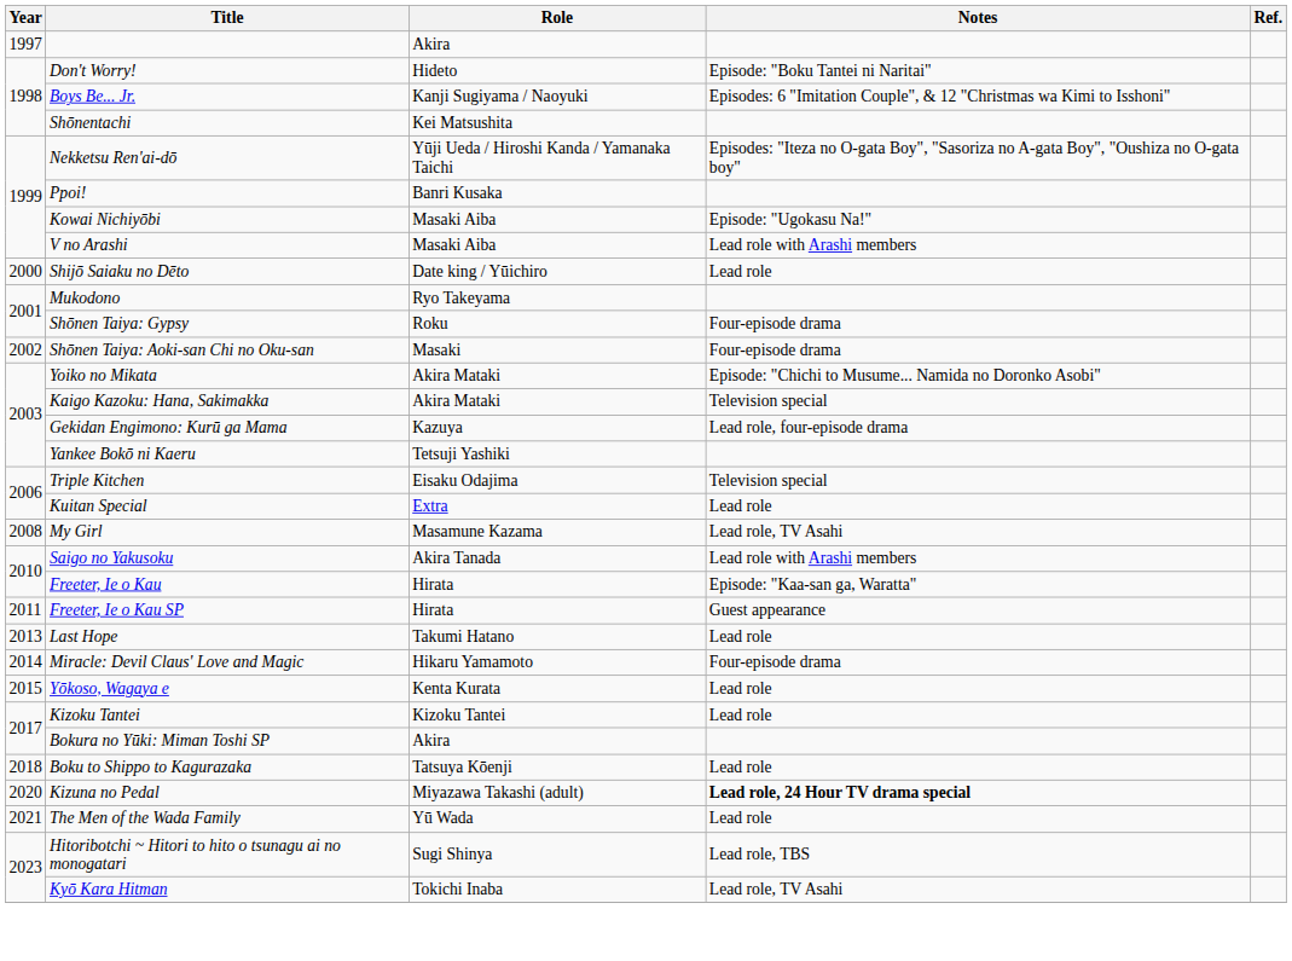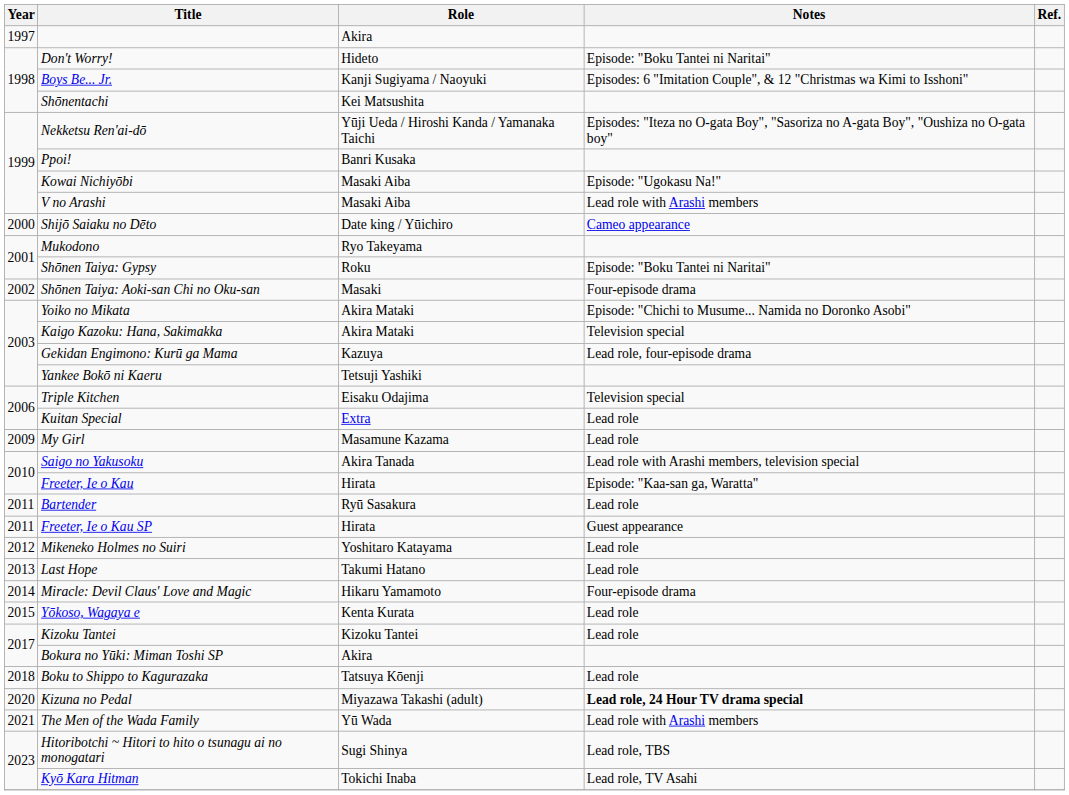Shijō Saiaku no Dēto | Notes: Lead role -> Cameo appearance
Shōnen Taiya: Gypsy | Notes: Four-episode drama -> Episode: "Boku Tantei ni Naritai"
My Girl | Year: 2008 -> 2009
My Girl | Notes: Lead role, TV Asahi -> Lead role
Saigo no Yakusoku | Notes: Lead role with Arashi members -> Lead role with Arashi members, television special
+ row: 2011 | Bartender | Ryū Sasakura | Lead role
+ row: 2012 | Mikeneko Holmes no Suiri | Yoshitaro Katayama | Lead role
The Men of the Wada Family | Notes: Lead role -> Lead role with Arashi members
